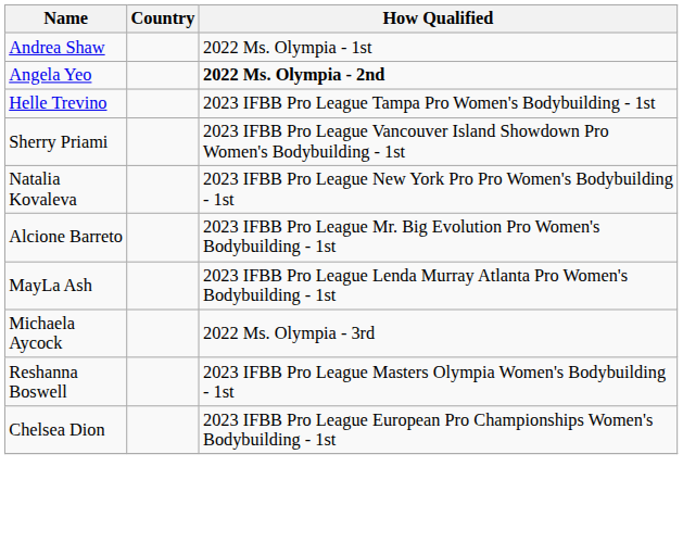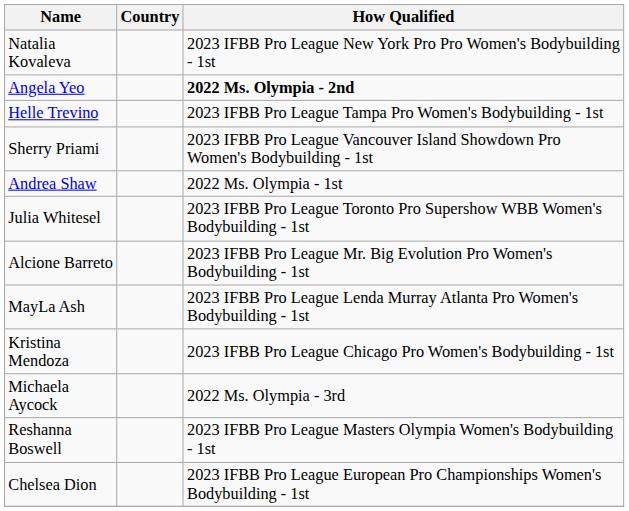rows swapped: Andrea Shaw <-> Natalia Kovaleva
+ row: Julia Whitesel | 2023 IFBB Pro League Toronto Pro Supershow WBB Women's Bodybuilding - 1st
+ row: Kristina Mendoza | 2023 IFBB Pro League Chicago Pro Women's Bodybuilding - 1st
